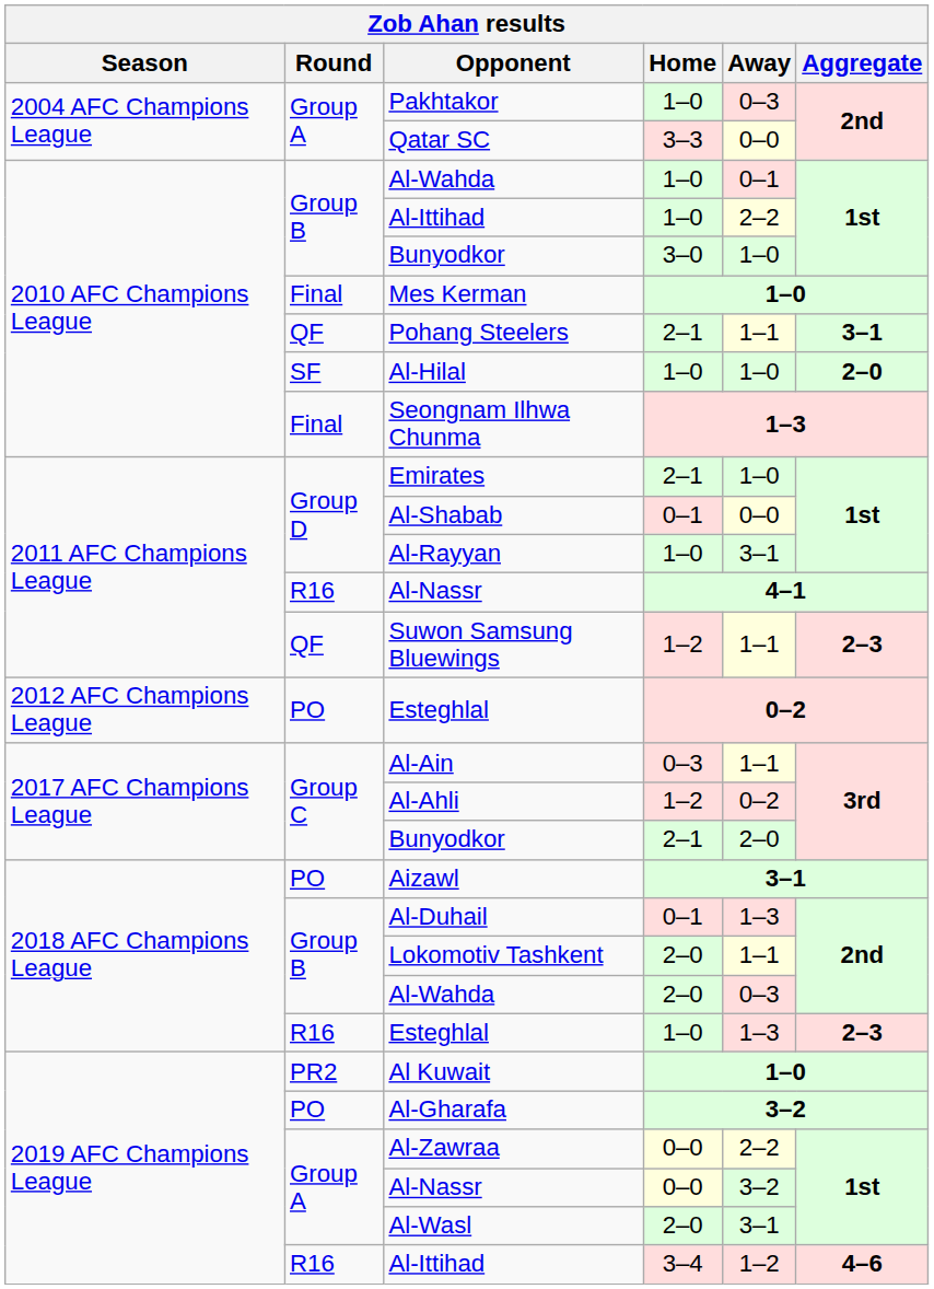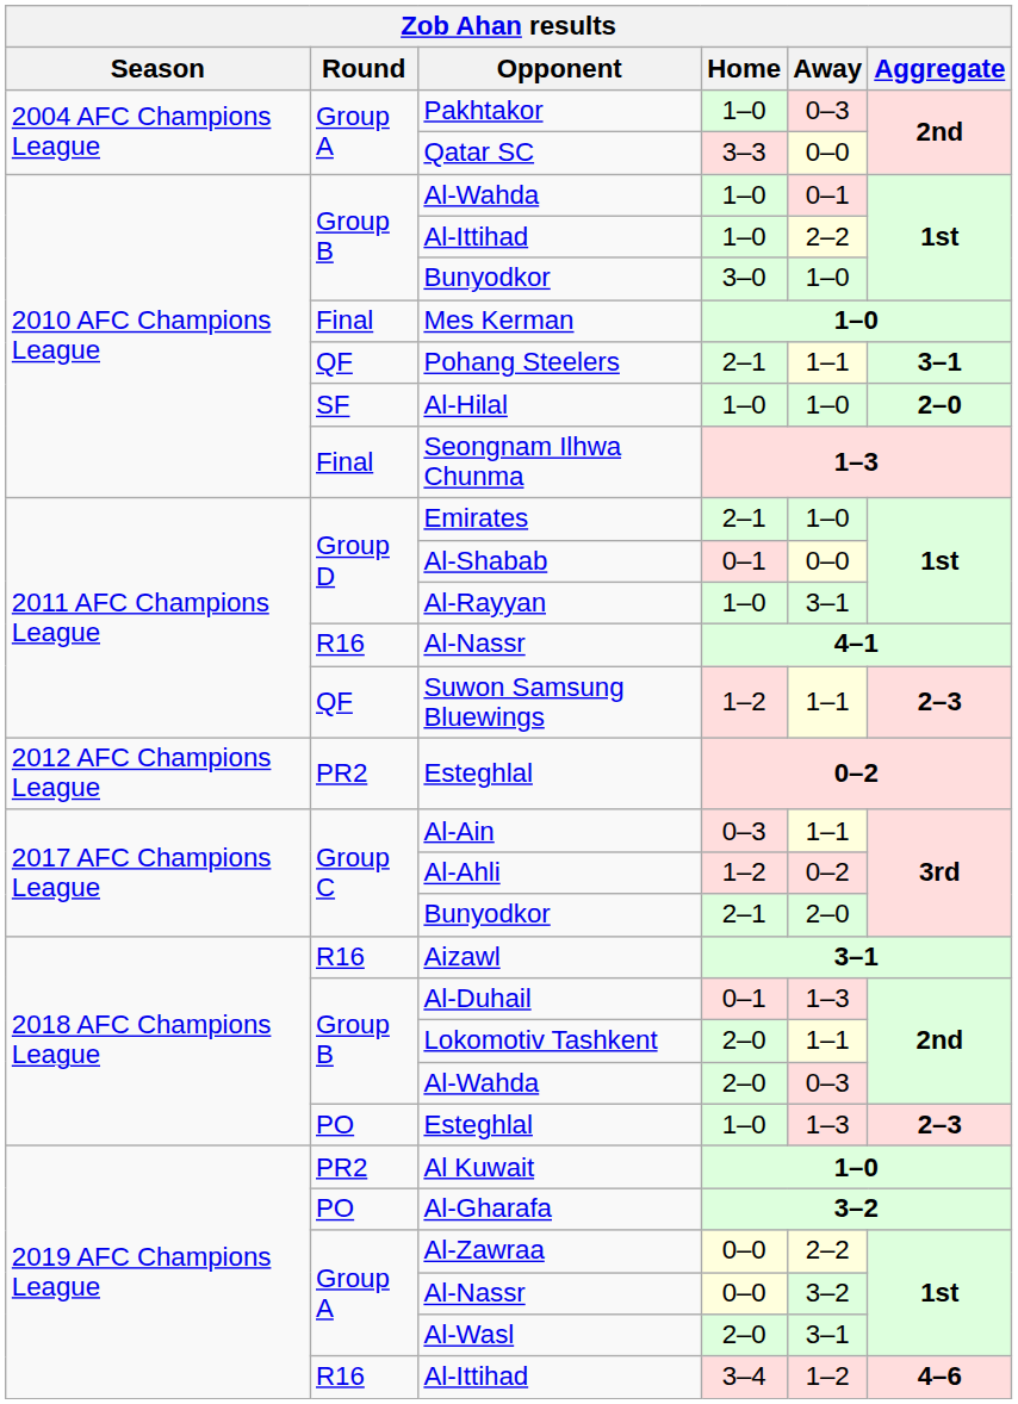Esteghlal / 0–2 | Round: PO -> PR2
Aizawl | Round: PO -> R16
Esteghlal / 1–0 | Round: R16 -> PO
